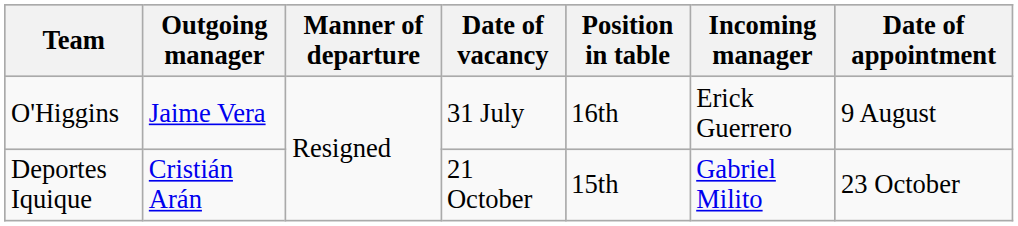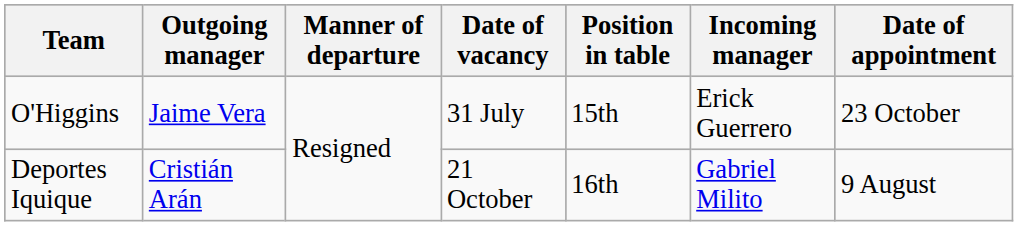O'Higgins | Position in table: 16th -> 15th
O'Higgins | Date of appointment: 9 August -> 23 October
Deportes Iquique | Position in table: 15th -> 16th
Deportes Iquique | Date of appointment: 23 October -> 9 August
